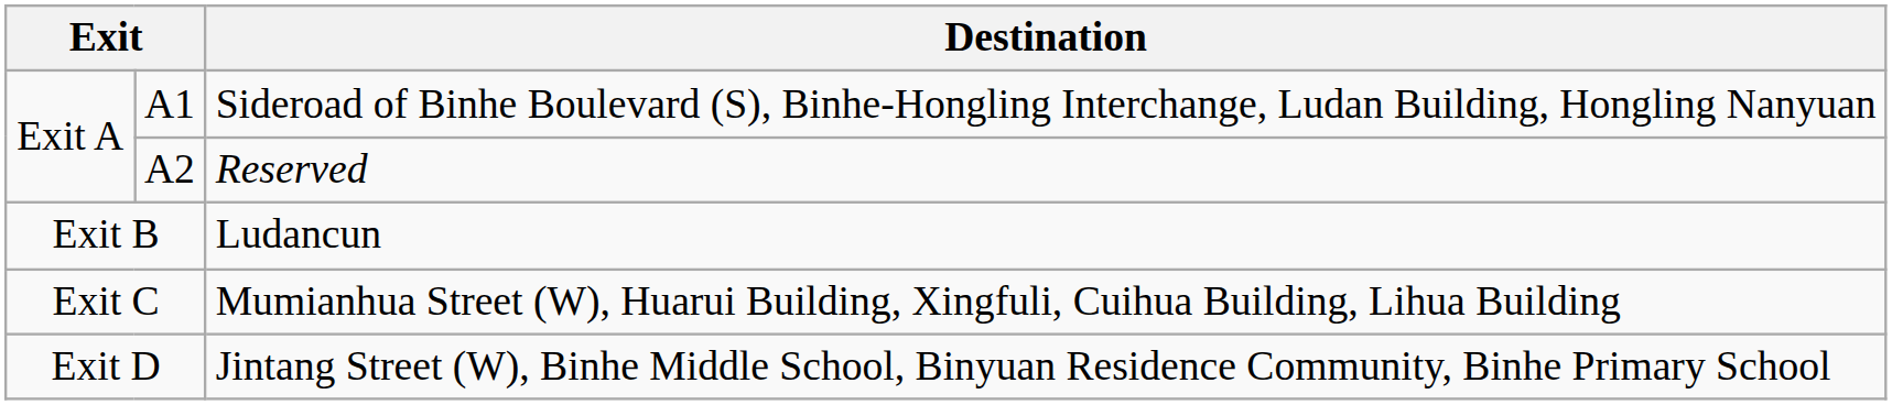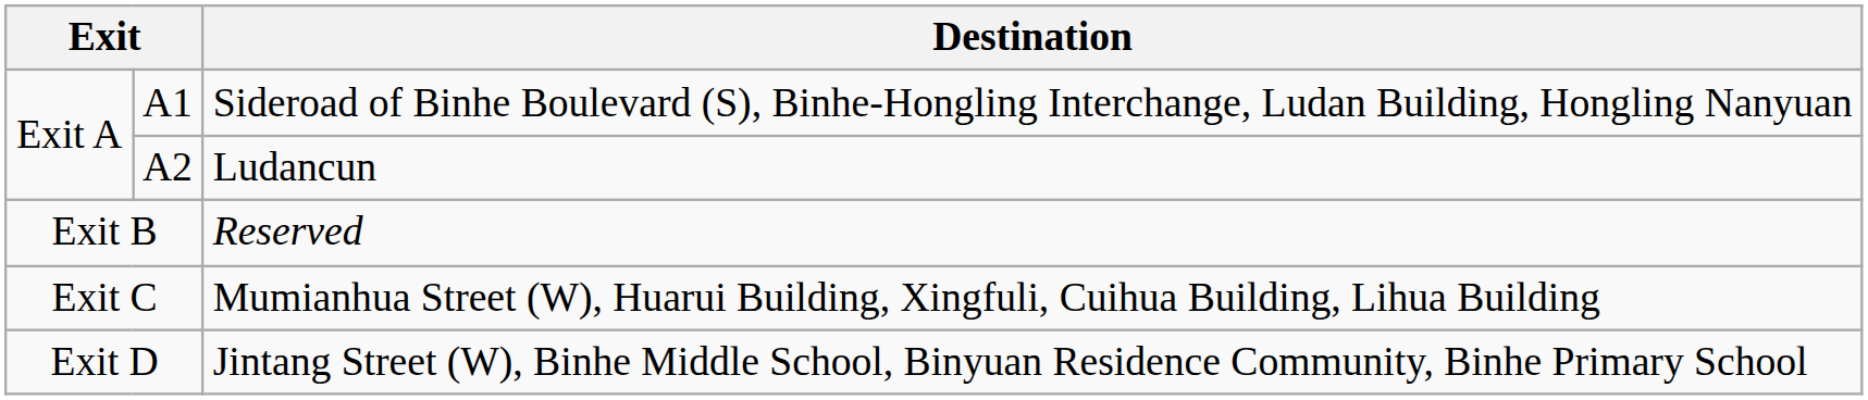A2 | Destination: Reserved -> Ludancun
Exit B | Destination: Ludancun -> Reserved
